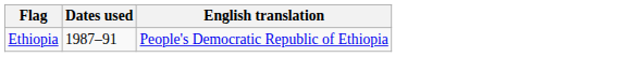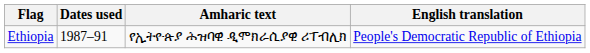+ column: Amharic text | የኢትዮጵያ ሕዝባዊ ዲሞክራሲያዊ ሪፐብሊክ
